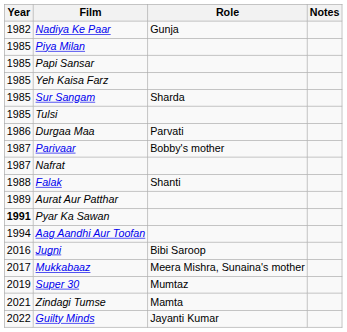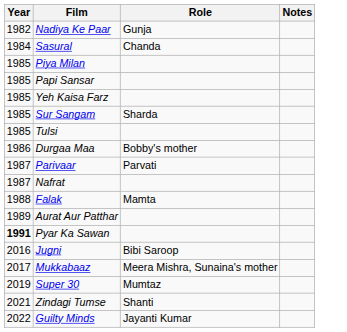+ row: 1984 | Sasural | Chanda
Durgaa Maa | Role: Parvati -> Bobby's mother
Parivaar | Role: Bobby's mother -> Parvati
Falak | Role: Shanti -> Mamta
- row: 1994 | Aag Aandhi Aur Toofan
Zindagi Tumse | Role: Mamta -> Shanti
